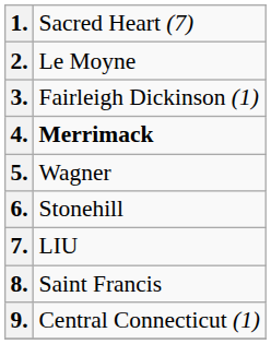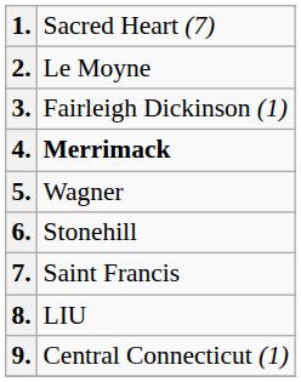7. | column 2: LIU -> Saint Francis
8. | column 2: Saint Francis -> LIU
